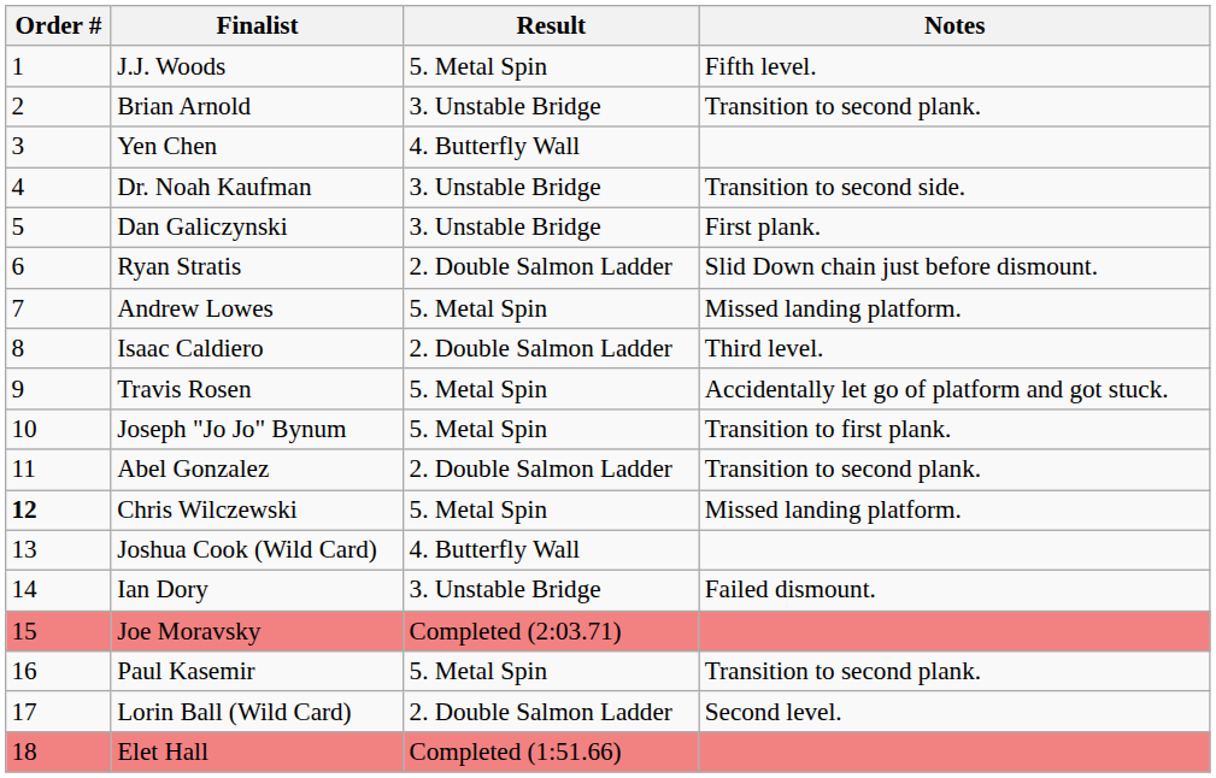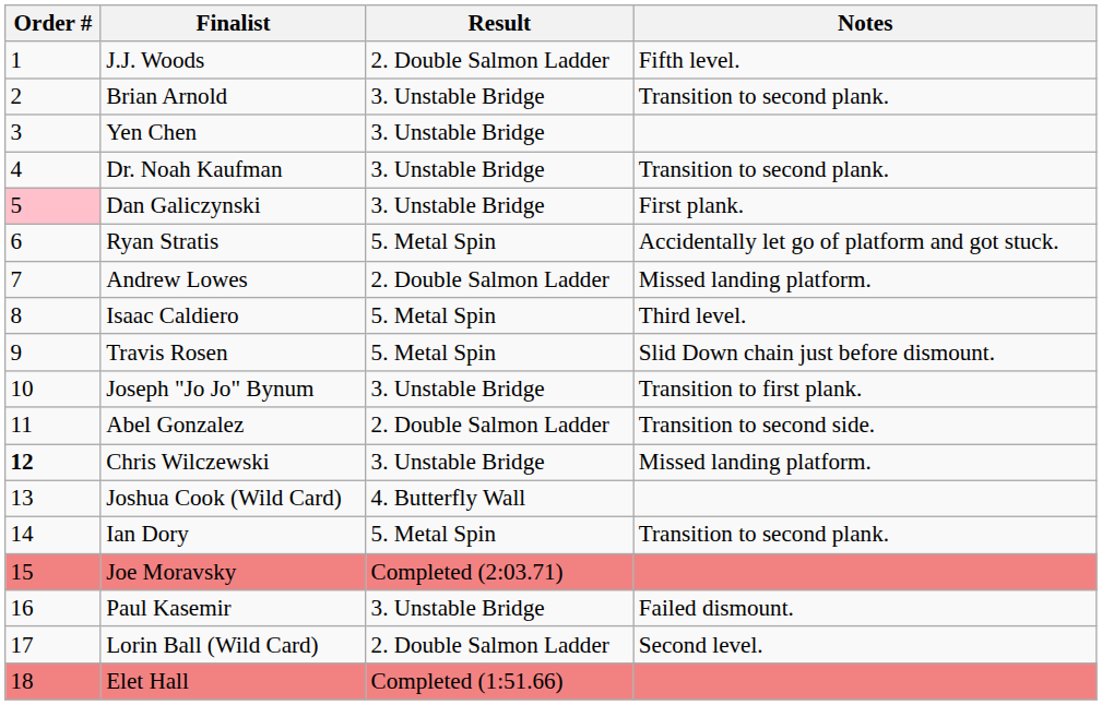J.J. Woods | Result: 5. Metal Spin -> 2. Double Salmon Ladder
Yen Chen | Result: 4. Butterfly Wall -> 3. Unstable Bridge
Dr. Noah Kaufman | Notes: Transition to second side. -> Transition to second plank.
Dan Galiczynski | Order #: no background -> pink background
Ryan Stratis | Result: 2. Double Salmon Ladder -> 5. Metal Spin
Ryan Stratis | Notes: Slid Down chain just before dismount. -> Accidentally let go of platform and got stuck.
Andrew Lowes | Result: 5. Metal Spin -> 2. Double Salmon Ladder
Isaac Caldiero | Result: 2. Double Salmon Ladder -> 5. Metal Spin
Travis Rosen | Notes: Accidentally let go of platform and got stuck. -> Slid Down chain just before dismount.
Joseph "Jo Jo" Bynum | Result: 5. Metal Spin -> 3. Unstable Bridge
Abel Gonzalez | Notes: Transition to second plank. -> Transition to second side.
Chris Wilczewski | Result: 5. Metal Spin -> 3. Unstable Bridge
Ian Dory | Result: 3. Unstable Bridge -> 5. Metal Spin
Ian Dory | Notes: Failed dismount. -> Transition to second plank.
Paul Kasemir | Result: 5. Metal Spin -> 3. Unstable Bridge
Paul Kasemir | Notes: Transition to second plank. -> Failed dismount.
